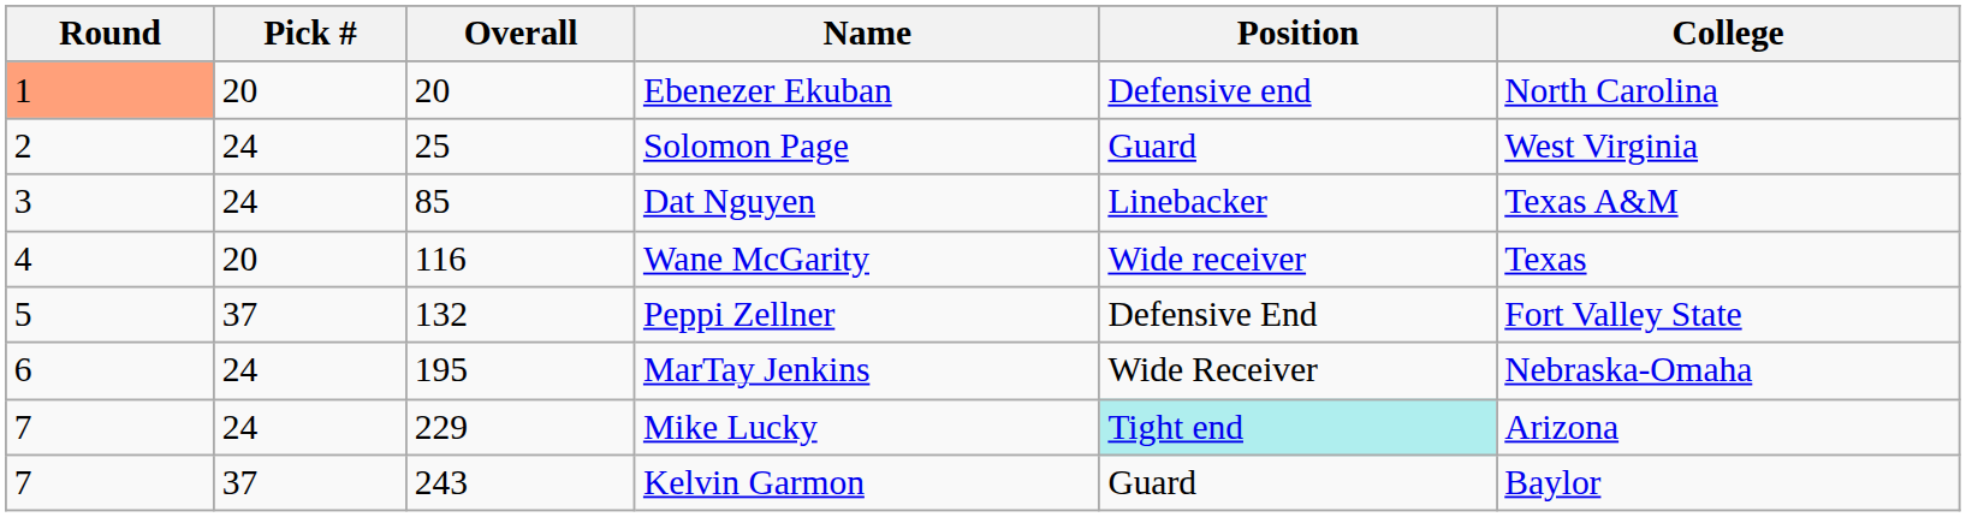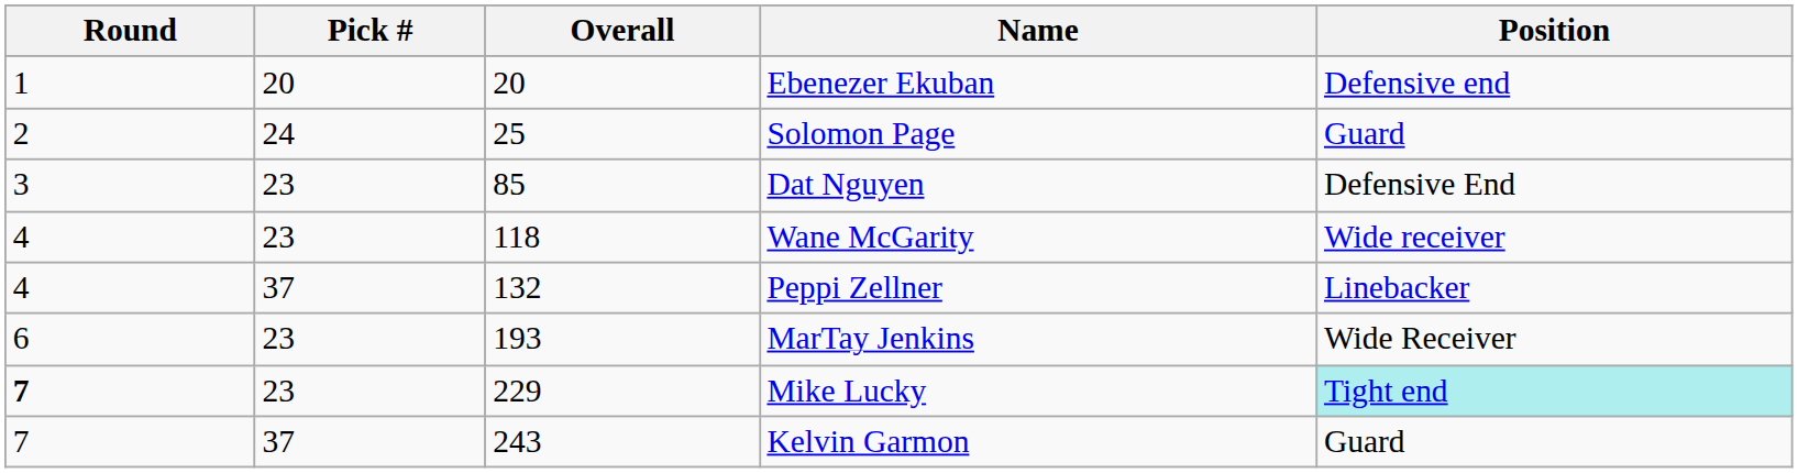- column: College | North Carolina | West Virginia | Texas A&M | Texas | Fort Valley State | Nebraska-Omaha | Arizona | Baylor
Ebenezer Ekuban | Round: lightsalmon background -> no background
Dat Nguyen | Pick #: 24 -> 23
Dat Nguyen | Position: Linebacker -> Defensive End
Wane McGarity | Pick #: 20 -> 23
Wane McGarity | Overall: 116 -> 118
Peppi Zellner | Round: 5 -> 4
Peppi Zellner | Position: Defensive End -> Linebacker
MarTay Jenkins | Pick #: 24 -> 23
MarTay Jenkins | Overall: 195 -> 193
Mike Lucky | Round: normal -> bold
Mike Lucky | Pick #: 24 -> 23
